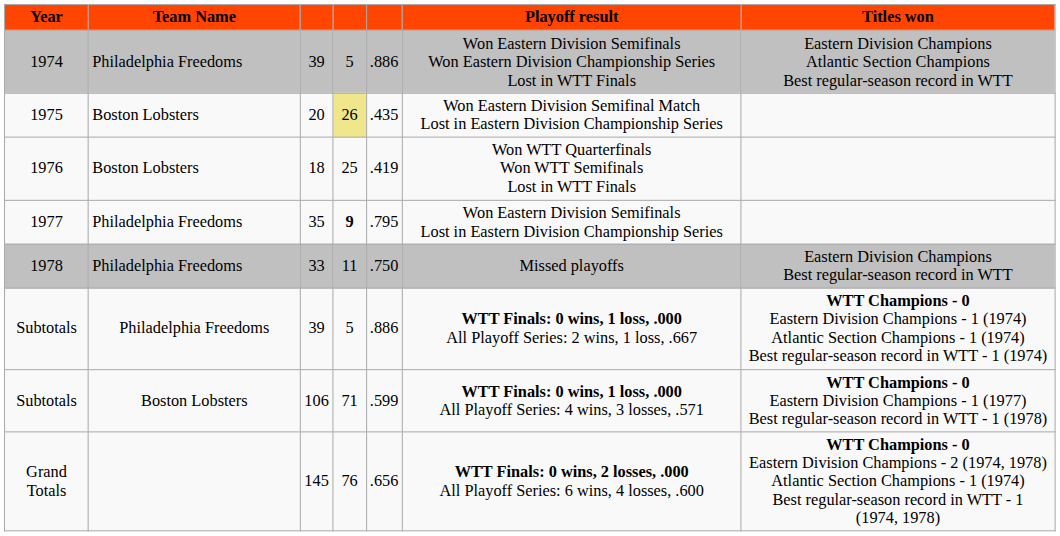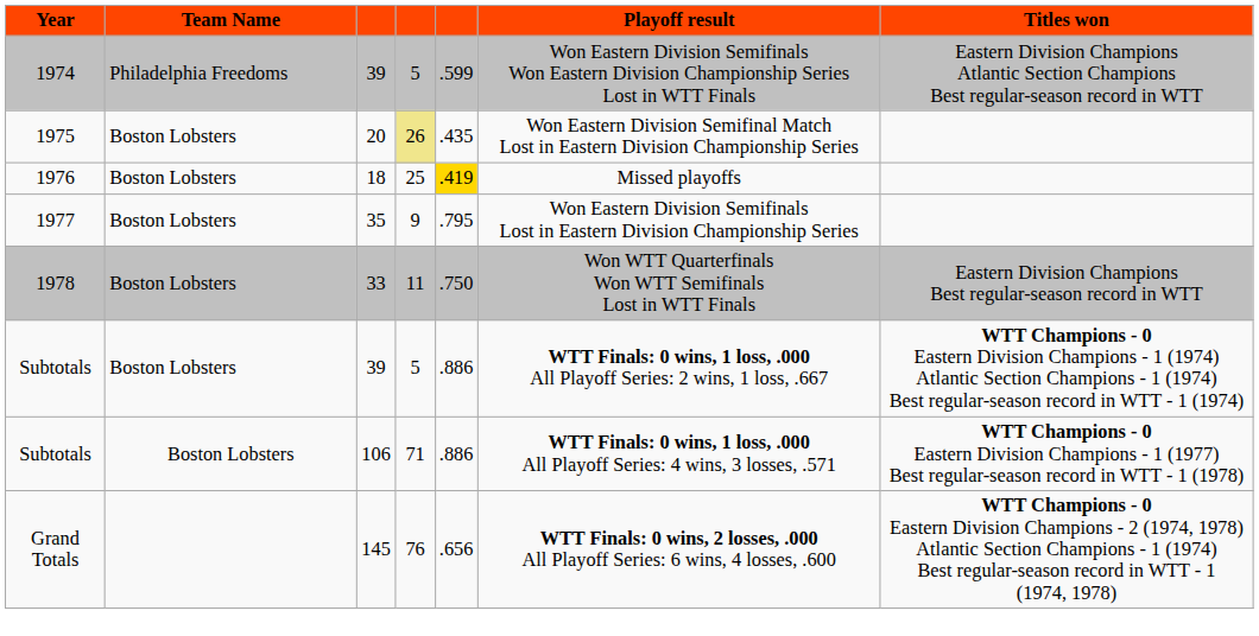1974 | column 5: .886 -> .599
1976 | column 5: no background -> gold background
1976 | Playoff result: Won WTT Quarterfinals Won WTT Semifinals Lost in WTT Finals -> Missed playoffs
1977 | Team Name: Philadelphia Freedoms -> Boston Lobsters
1977 | column 4: bold -> normal
1978 | Team Name: Philadelphia Freedoms -> Boston Lobsters
1978 | Playoff result: Missed playoffs -> Won WTT Quarterfinals Won WTT Semifinals Lost in WTT Finals
Subtotals / 39 | Team Name: Philadelphia Freedoms -> Boston Lobsters
Subtotals / 106 | column 5: .599 -> .886
